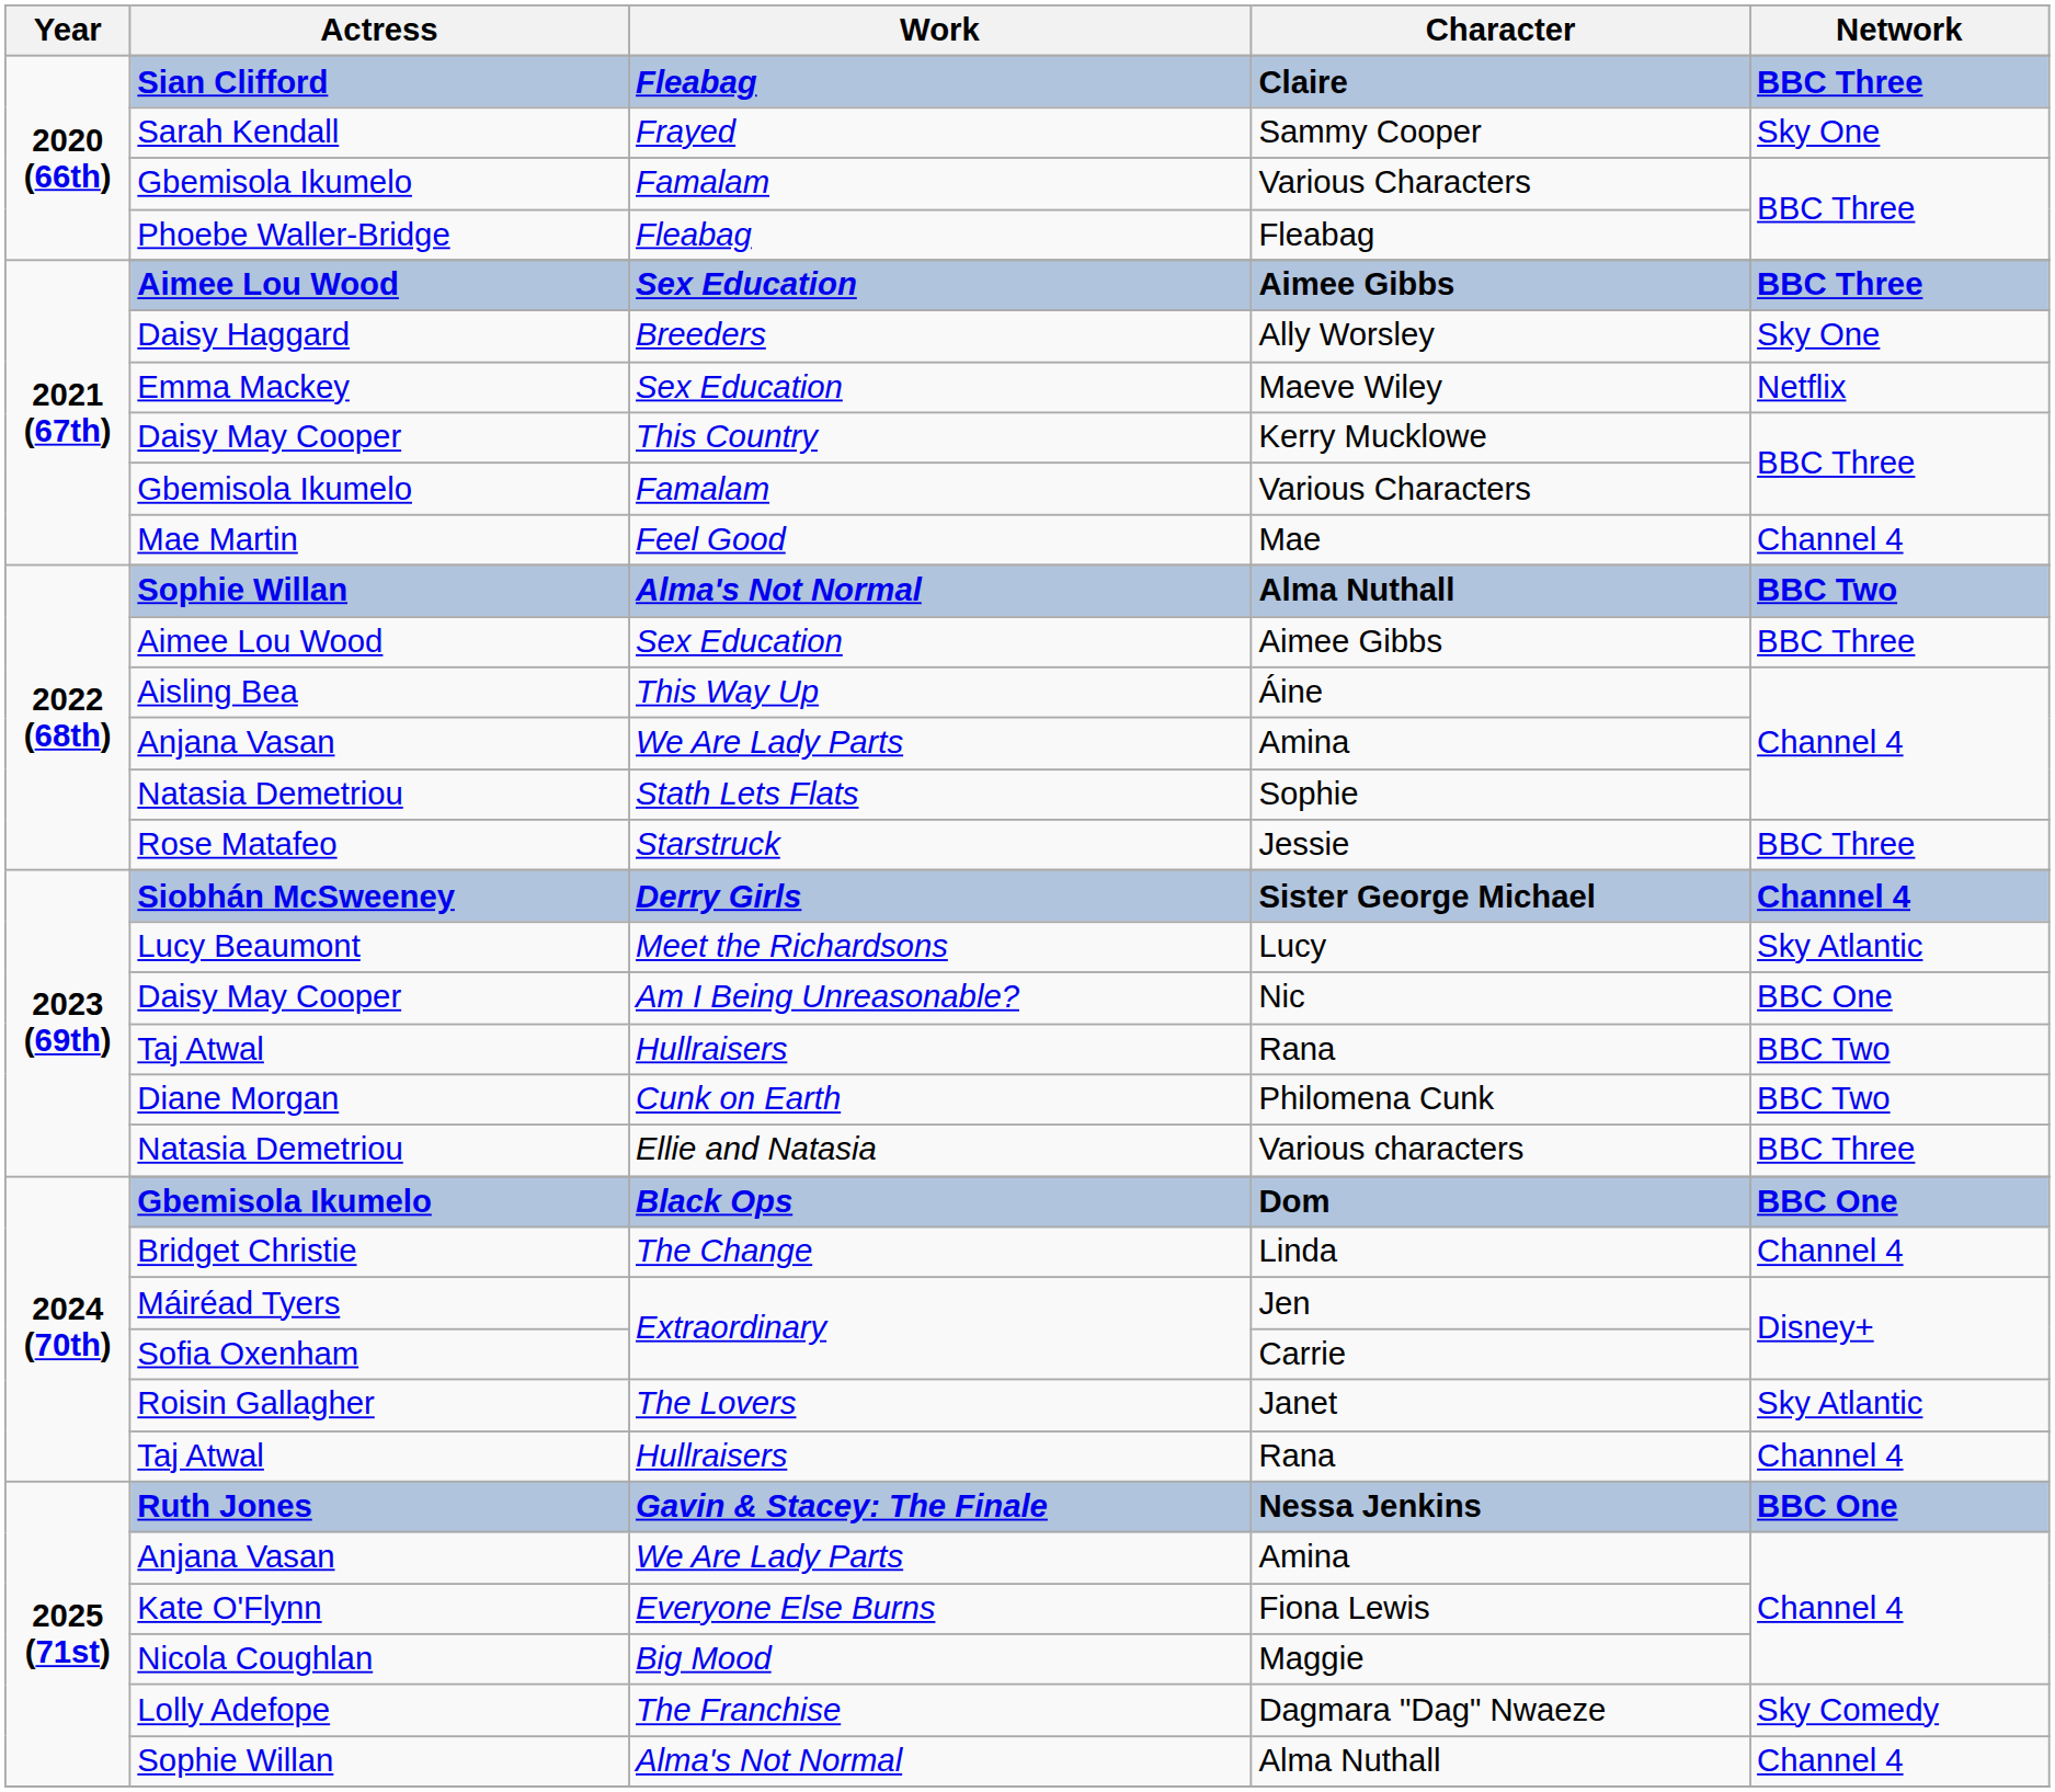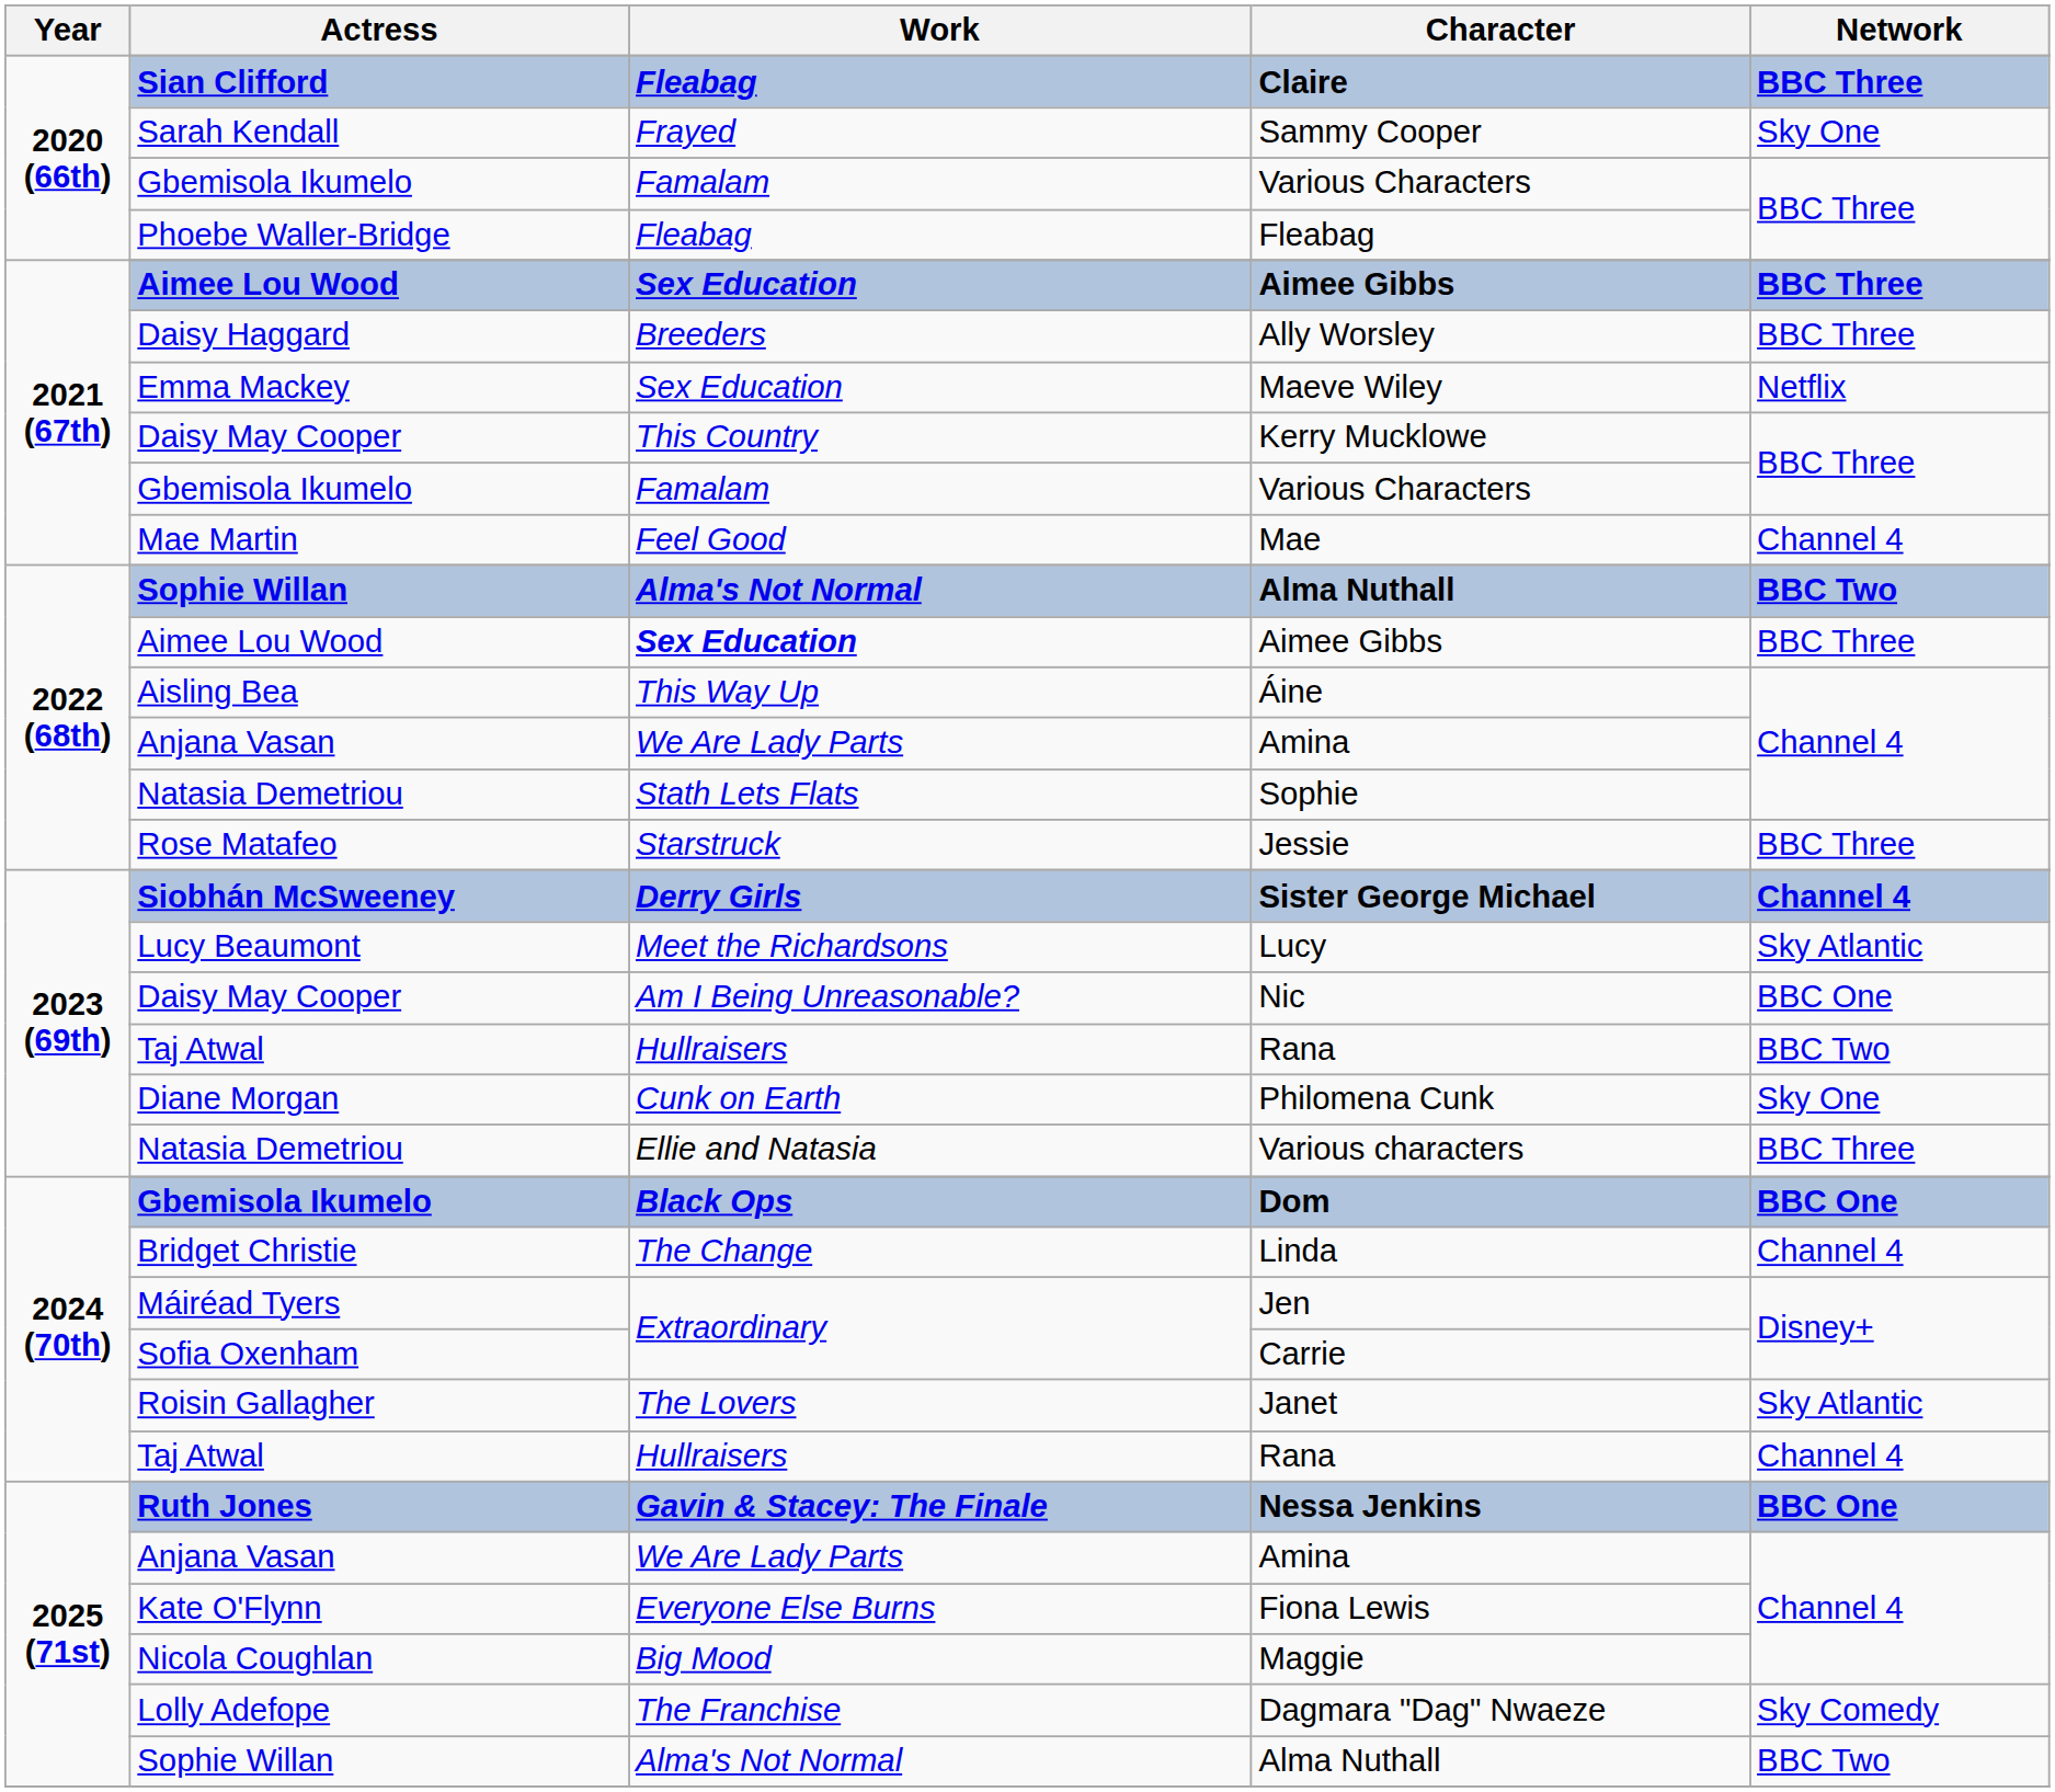Ally Worsley | Network: Sky One -> BBC Three
2022 (68th) / Aimee Gibbs | Work: normal -> bold
Philomena Cunk | Network: BBC Two -> Sky One
2025 (71st) / Alma Nuthall | Network: Channel 4 -> BBC Two
